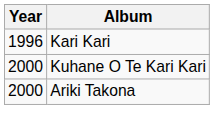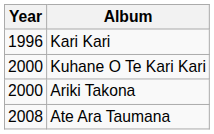+ row: 2008 | Ate Ara Taumana
